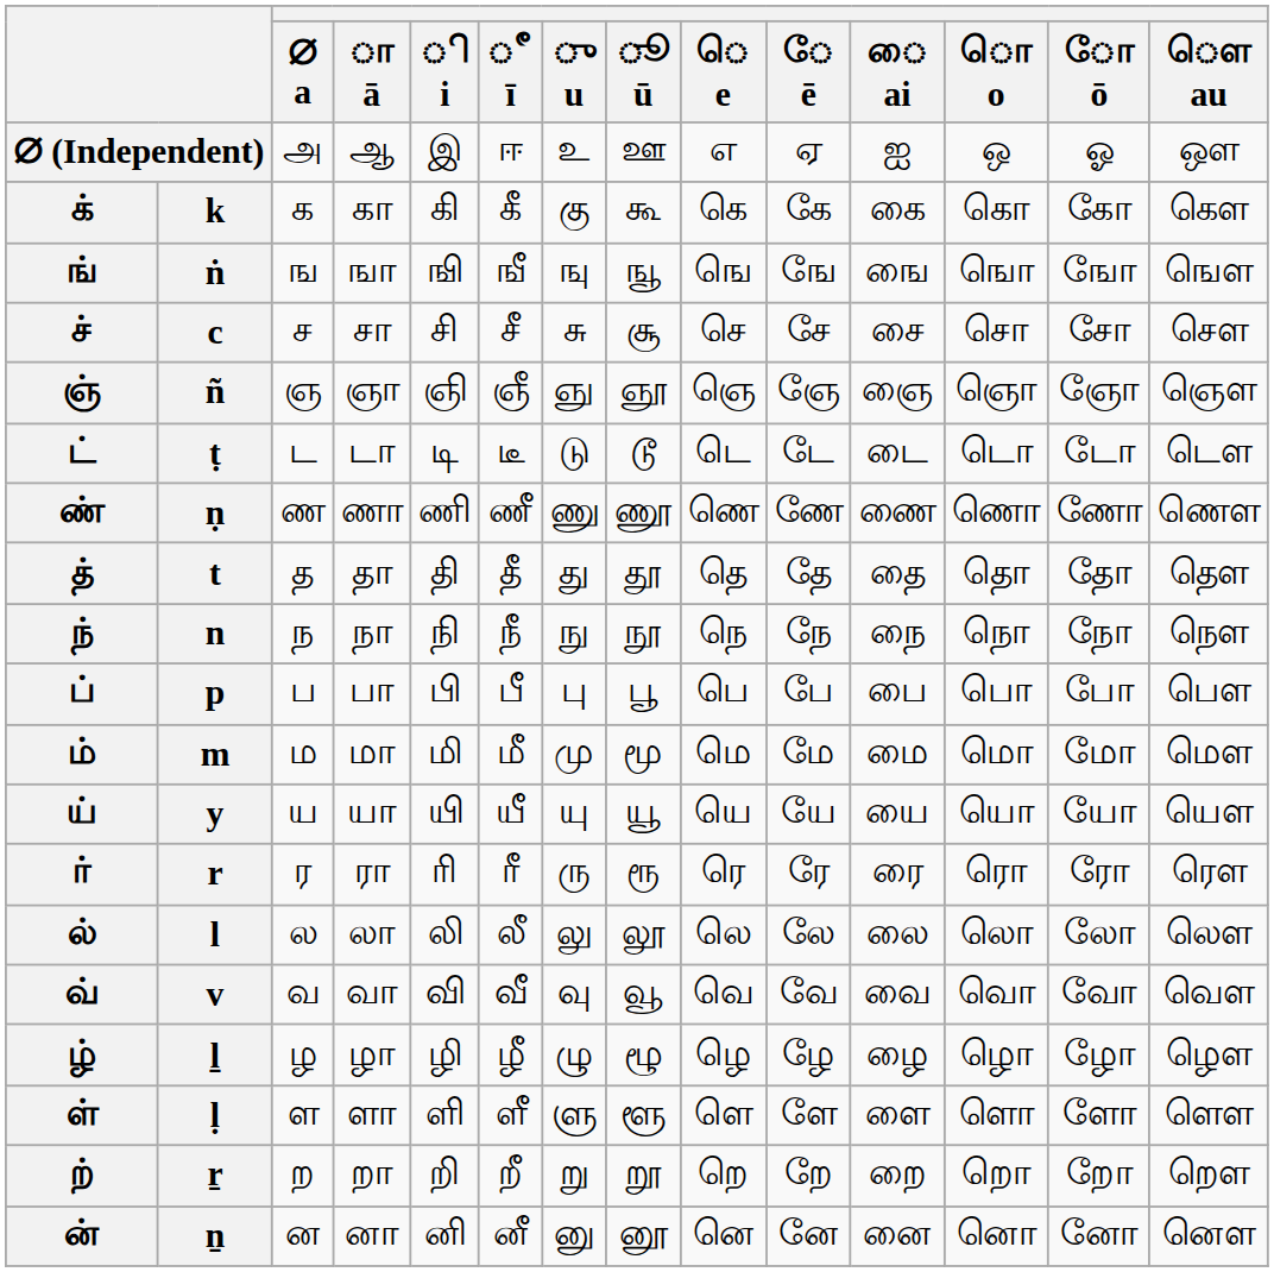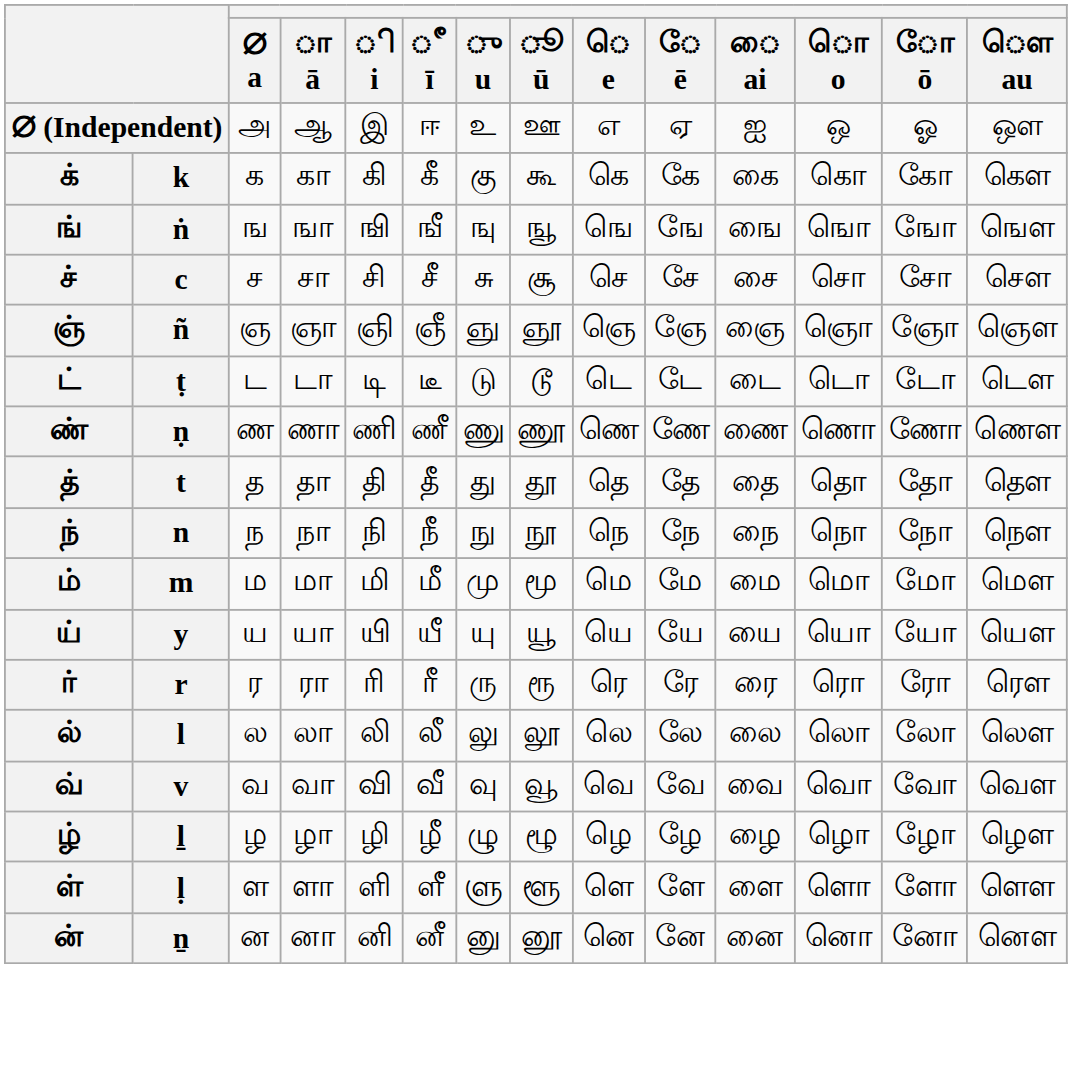- row: ப் | p | ப | பா | பி | பீ | பு | பூ | பெ | பே | பை | பொ | போ | பௌ
- row: ற் | ṟ | ற | றா | றி | றீ | று | றூ | றெ | றே | றை | றொ | றோ | றௌ
